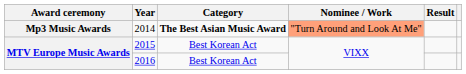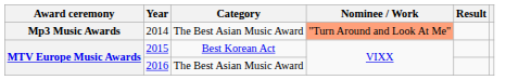2014 | Category: bold -> normal
2016 | Category: Best Korean Act -> The Best Asian Music Award
